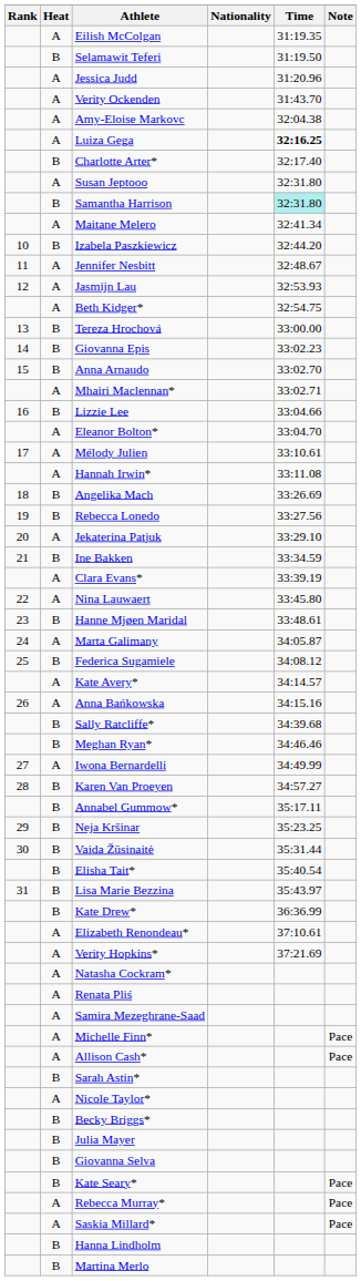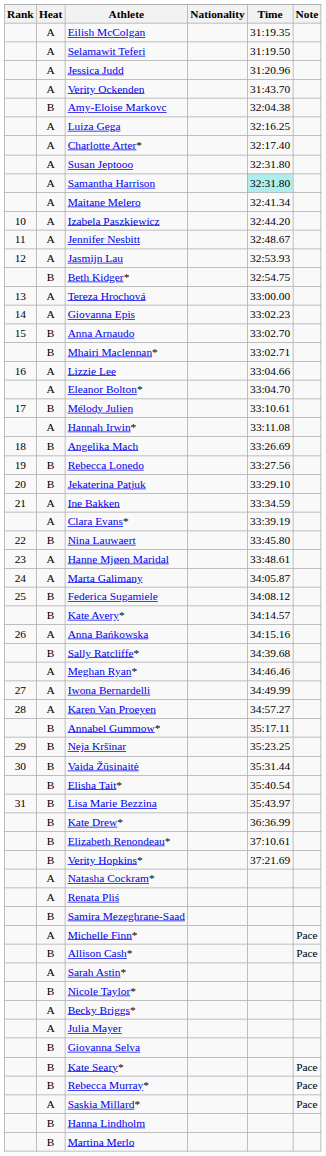Selamawit Teferi | Heat: B -> A
Amy-Eloise Markovc | Heat: A -> B
Luiza Gega | Time: bold -> normal
Charlotte Arter* | Heat: B -> A
Samantha Harrison | Heat: B -> A
Izabela Paszkiewicz | Heat: B -> A
Beth Kidger* | Heat: A -> B
Tereza Hrochová | Heat: B -> A
Giovanna Epis | Heat: B -> A
Mhairi Maclennan* | Heat: A -> B
Lizzie Lee | Heat: B -> A
Mélody Julien | Heat: A -> B
Jekaterina Patjuk | Heat: A -> B
Ine Bakken | Heat: B -> A
Nina Lauwaert | Heat: A -> B
Hanne Mjøen Maridal | Heat: B -> A
Kate Avery* | Heat: A -> B
Meghan Ryan* | Heat: B -> A
Karen Van Proeyen | Heat: B -> A
Elizabeth Renondeau* | Heat: A -> B
Verity Hopkins* | Heat: A -> B
Samira Mezeghrane-Saad | Heat: A -> B
Allison Cash* | Heat: A -> B
Sarah Astin* | Heat: B -> A
Nicole Taylor* | Heat: A -> B
Becky Briggs* | Heat: B -> A
Julia Mayer | Heat: B -> A
Rebecca Murray* | Heat: A -> B
